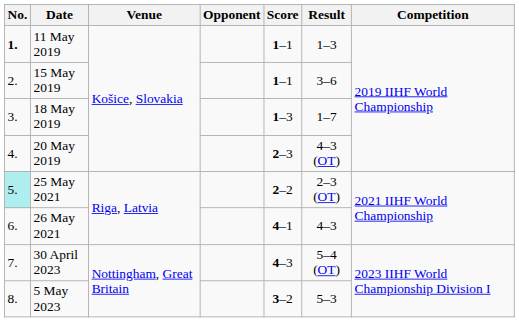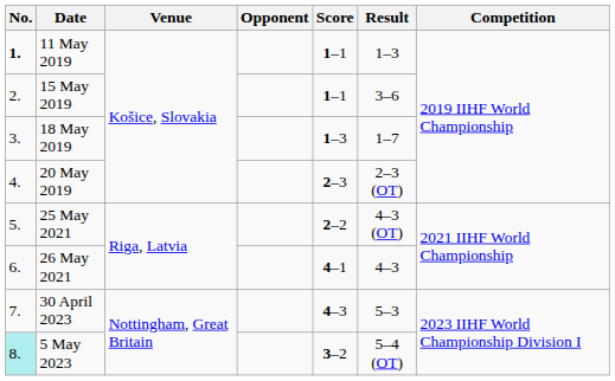20 May 2019 | Result: 4–3 (OT) -> 2–3 (OT)
25 May 2021 | No.: paleturquoise background -> no background
25 May 2021 | Result: 2–3 (OT) -> 4–3 (OT)
30 April 2023 | Result: 5–4 (OT) -> 5–3
5 May 2023 | No.: no background -> paleturquoise background
5 May 2023 | Result: 5–3 -> 5–4 (OT)
